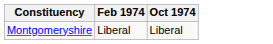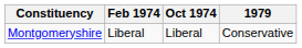+ column: 1979 | Conservative
